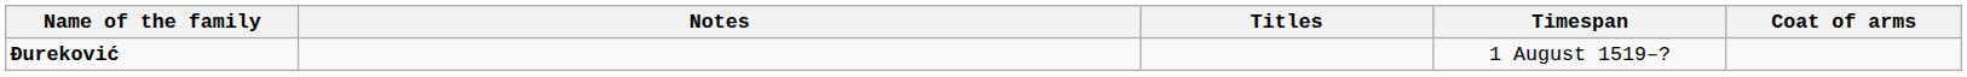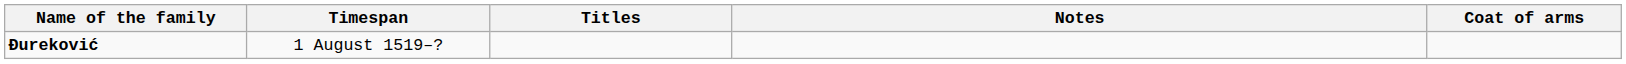columns swapped: Timespan <-> Notes
